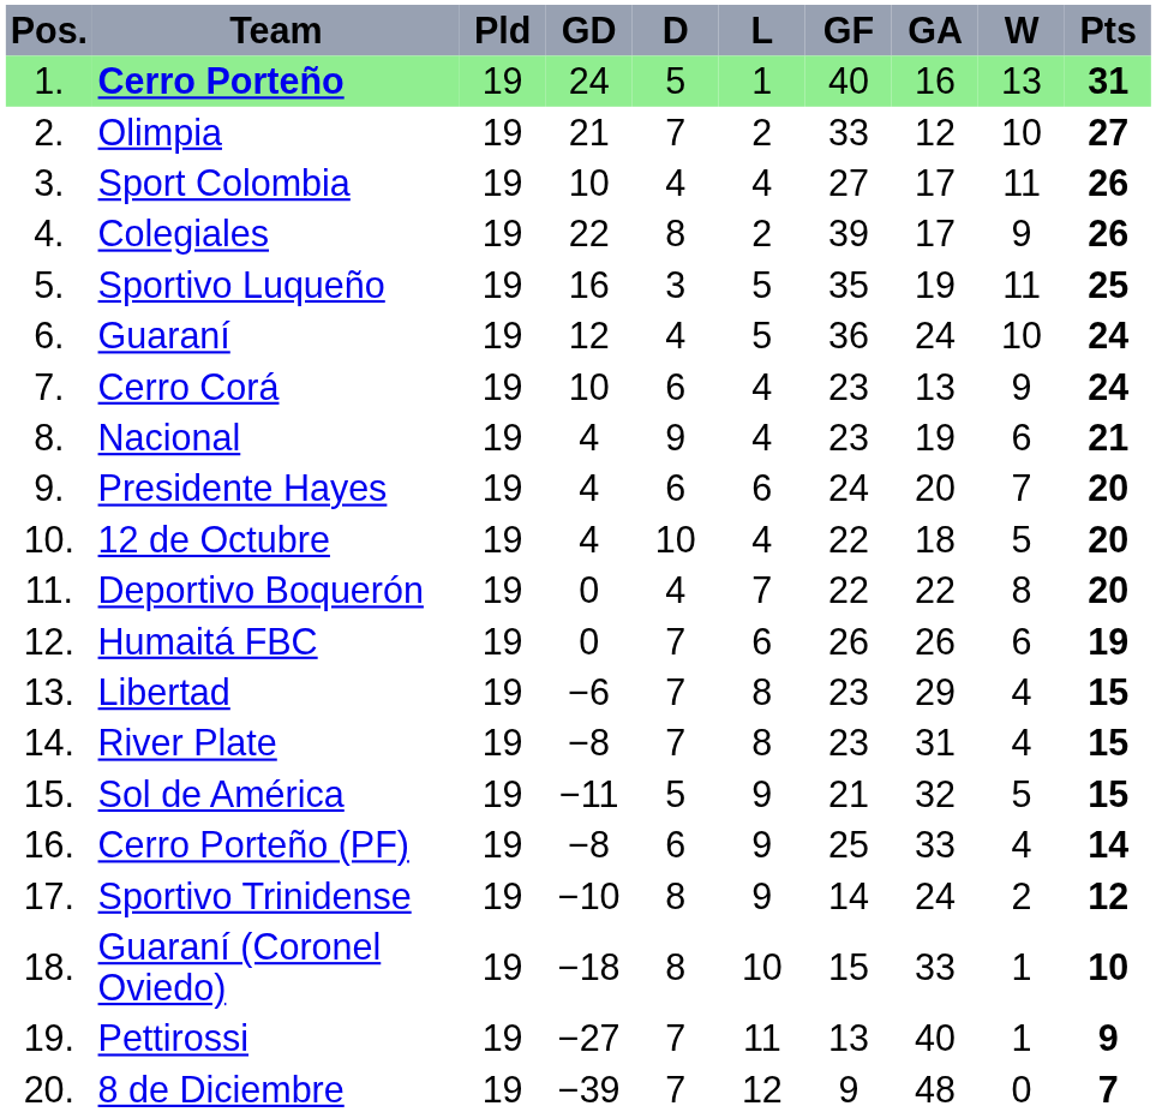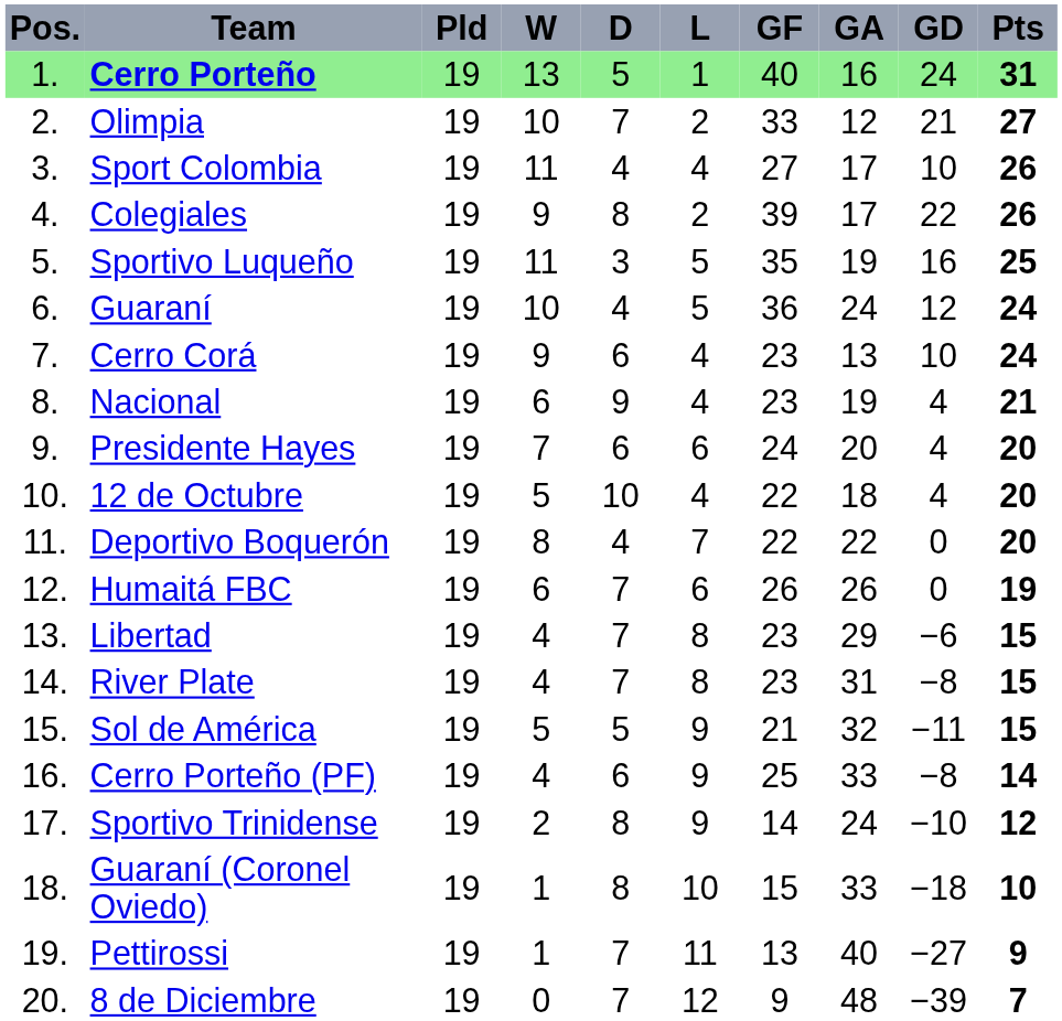columns swapped: W <-> GD
